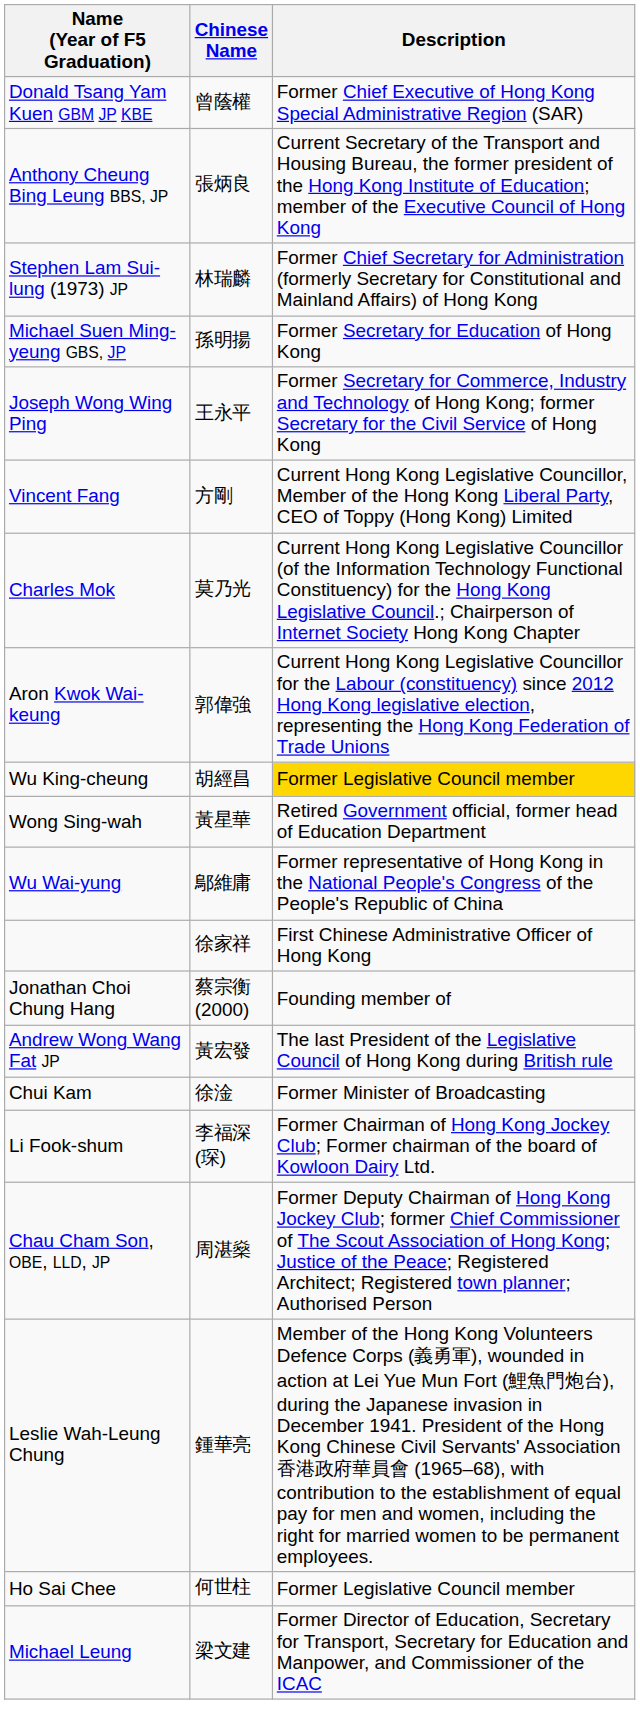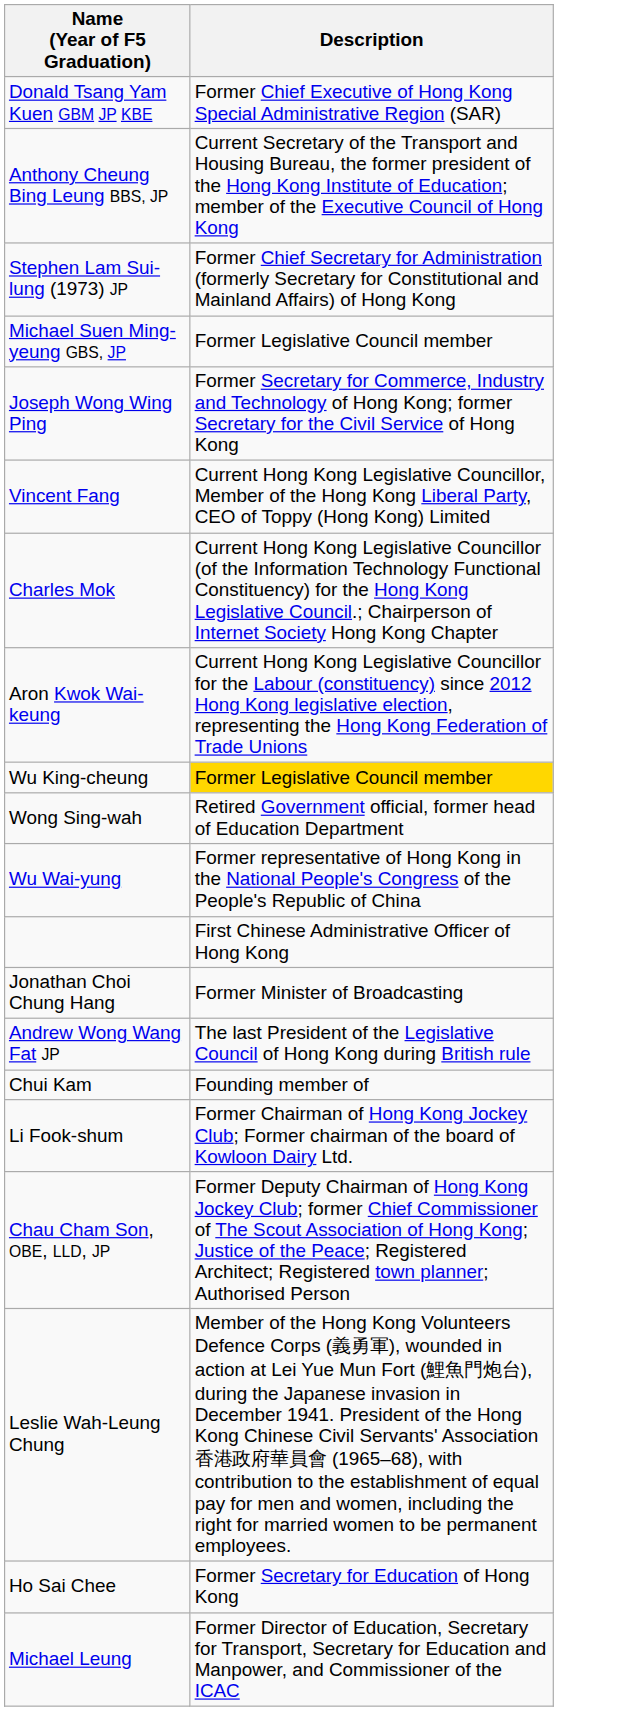- column: Chinese Name | 曾蔭權 | 張炳良 | 林瑞麟 | 孫明揚 | 王永平 | 方剛 | 莫乃光 | 郭偉強 | 胡經昌 | 黃星華 | 鄔維庸 | 徐家祥 | 蔡宗衡 (2000) | 黃宏發 | 徐淦 | 李福深(琛) | 周湛燊 | 鍾華亮 | 何世柱 | 梁文建
Michael Suen Ming-yeung GBS, JP | Description: Former Secretary for Education of Hong Kong -> Former Legislative Council member
Jonathan Choi Chung Hang | Description: Founding member of -> Former Minister of Broadcasting
Chui Kam | Description: Former Minister of Broadcasting -> Founding member of
Ho Sai Chee | Description: Former Legislative Council member -> Former Secretary for Education of Hong Kong
